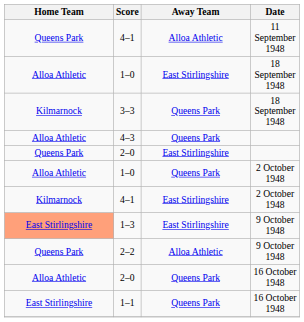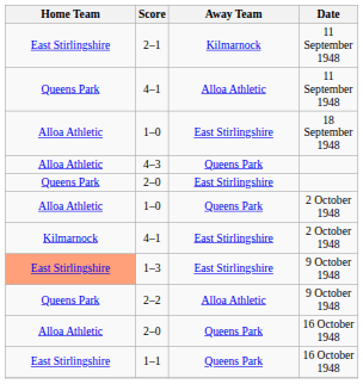+ row: East Stirlingshire | 2–1 | Kilmarnock | 11 September 1948
- row: Kilmarnock | 3–3 | Queens Park | 18 September 1948
